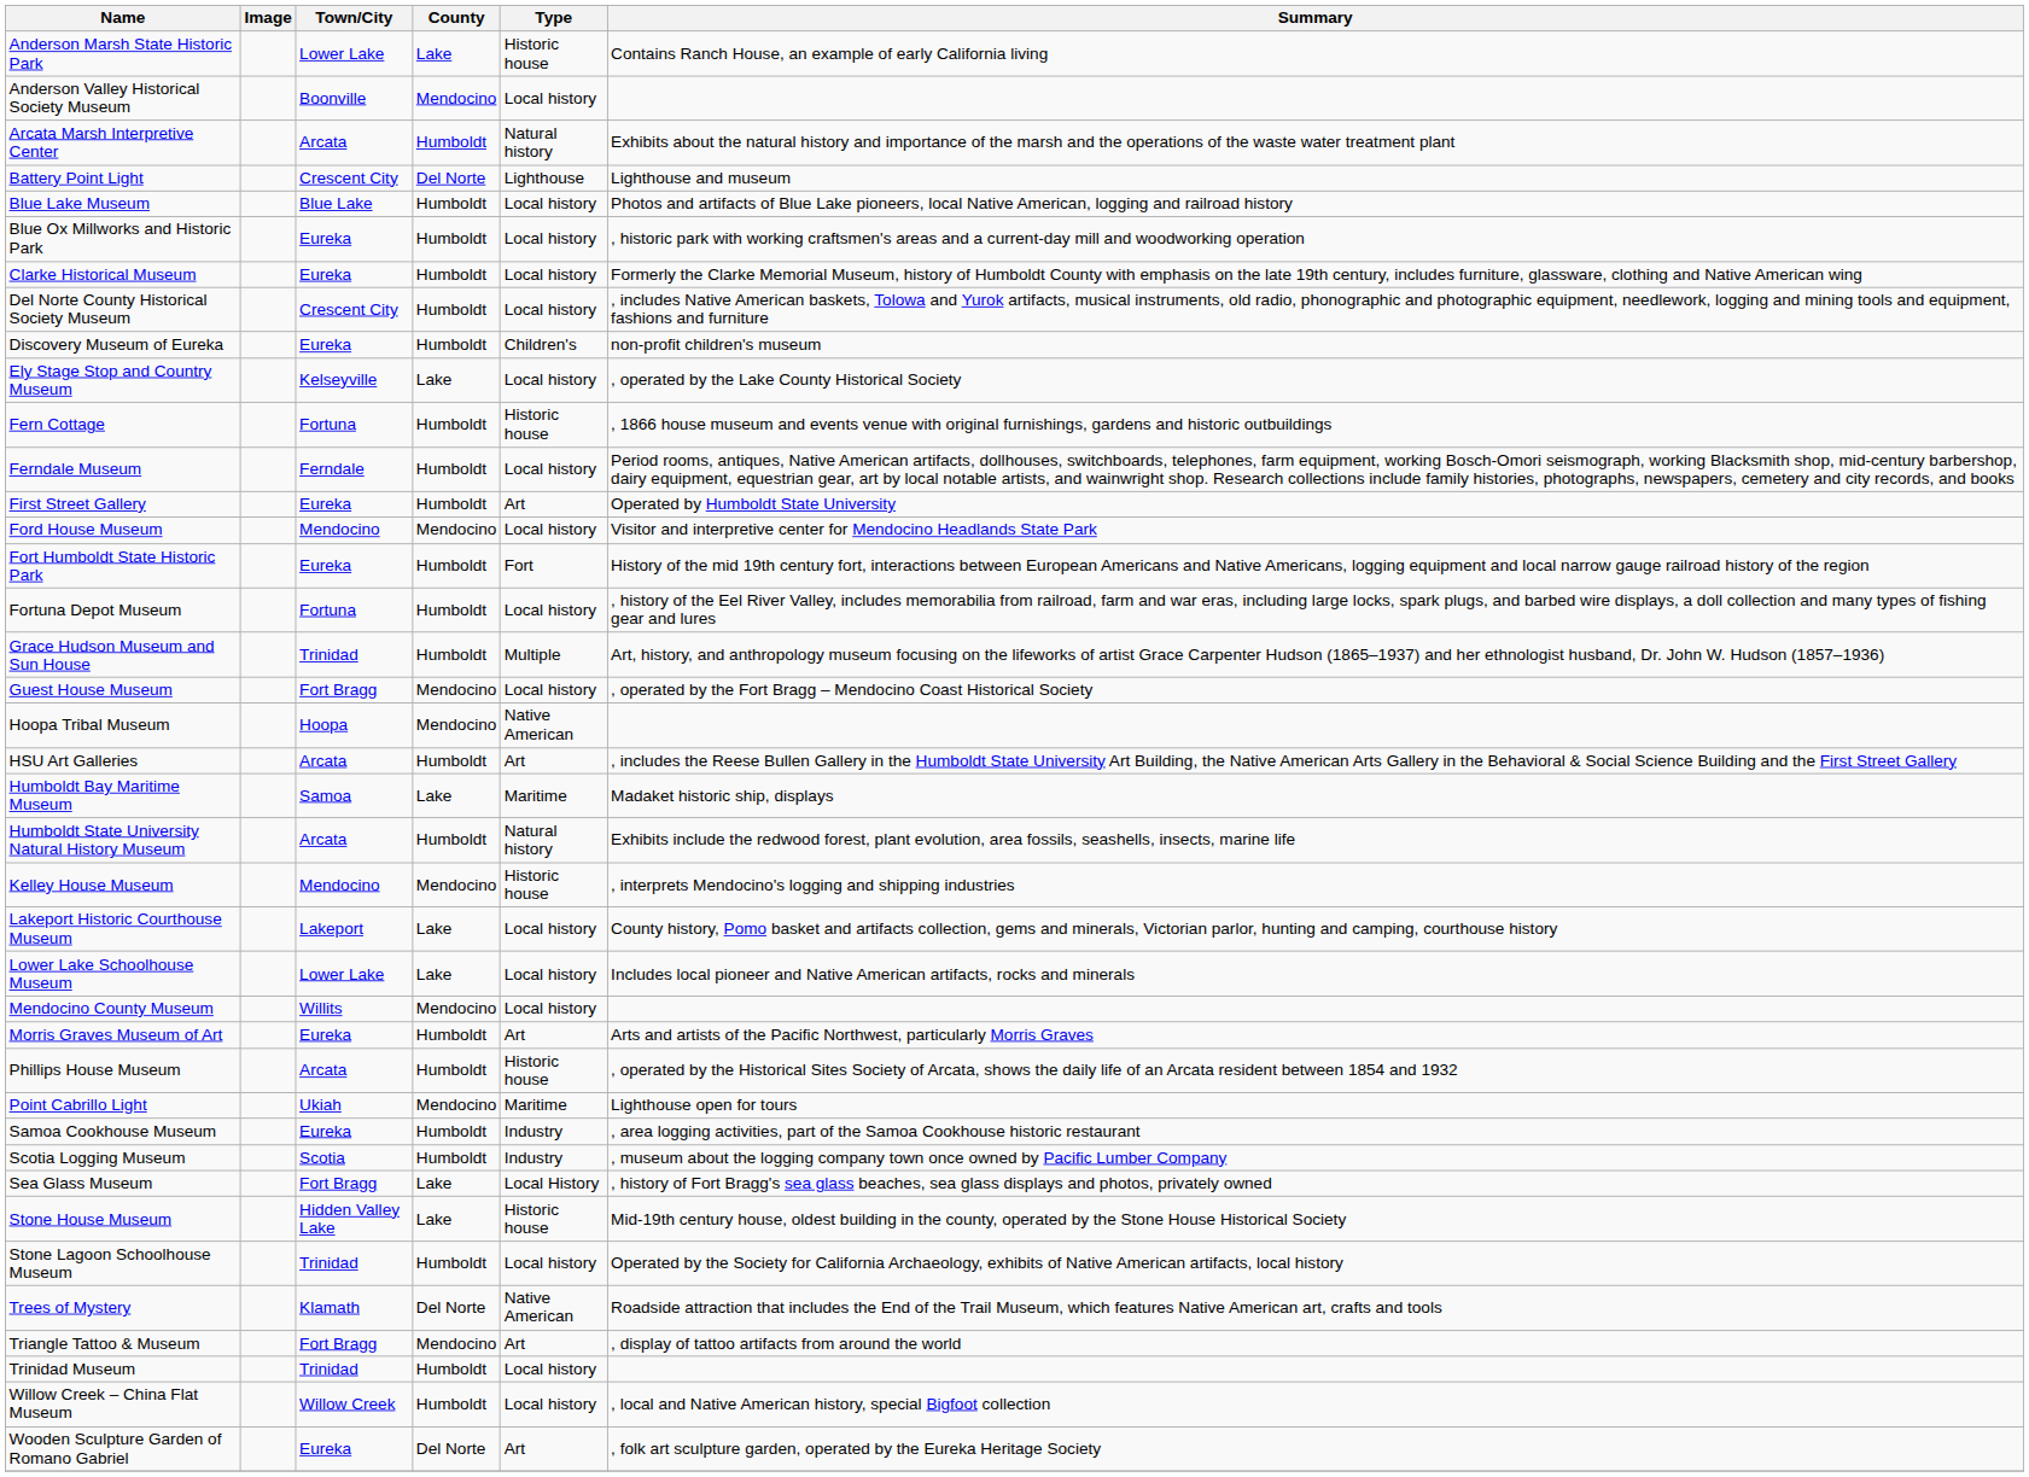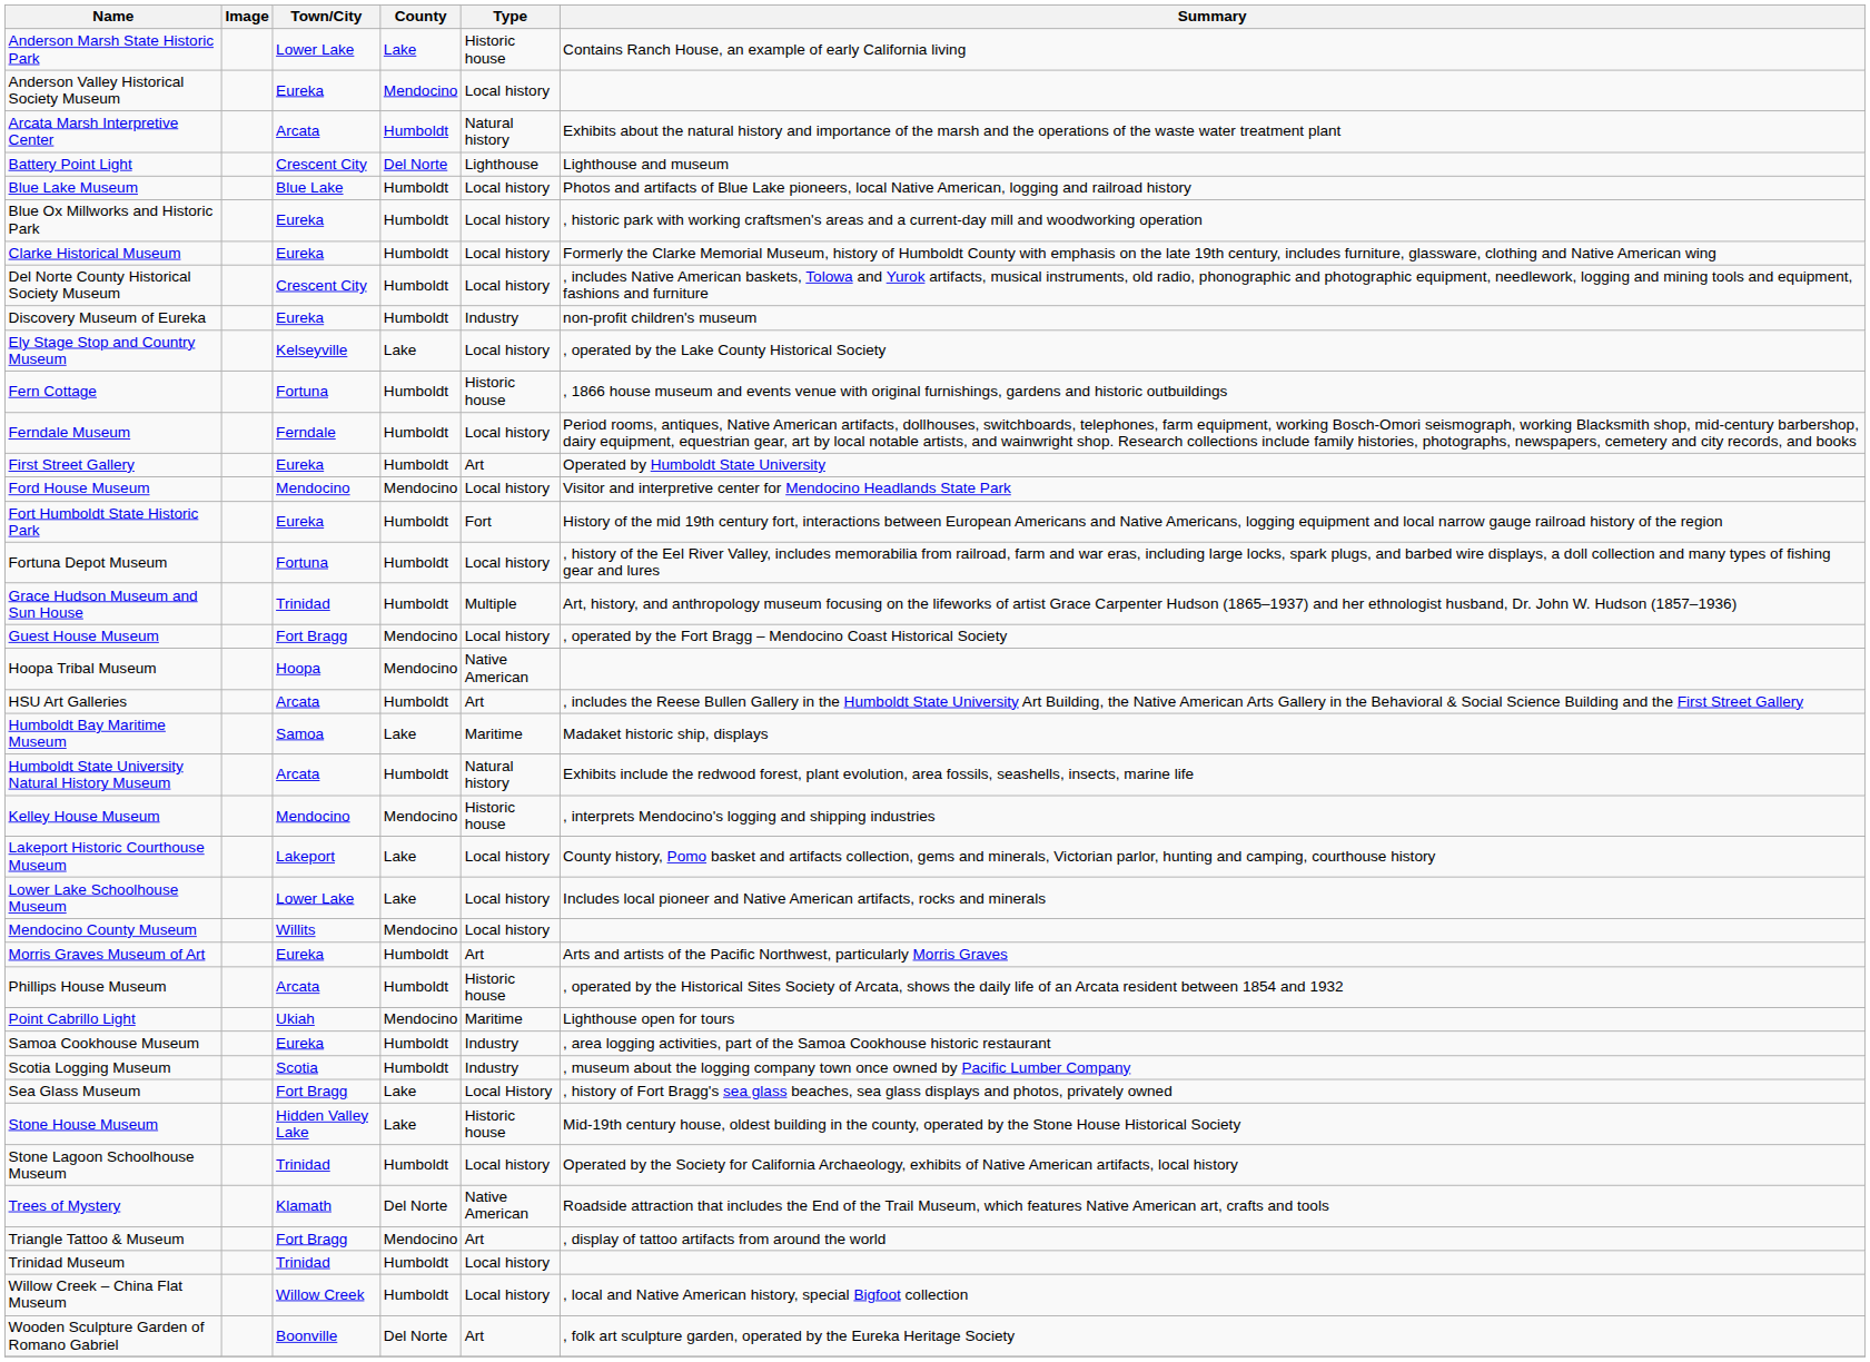Anderson Valley Historical Society Museum | Town/City: Boonville -> Eureka
Discovery Museum of Eureka | Type: Children's -> Industry
Wooden Sculpture Garden of Romano Gabriel | Town/City: Eureka -> Boonville
